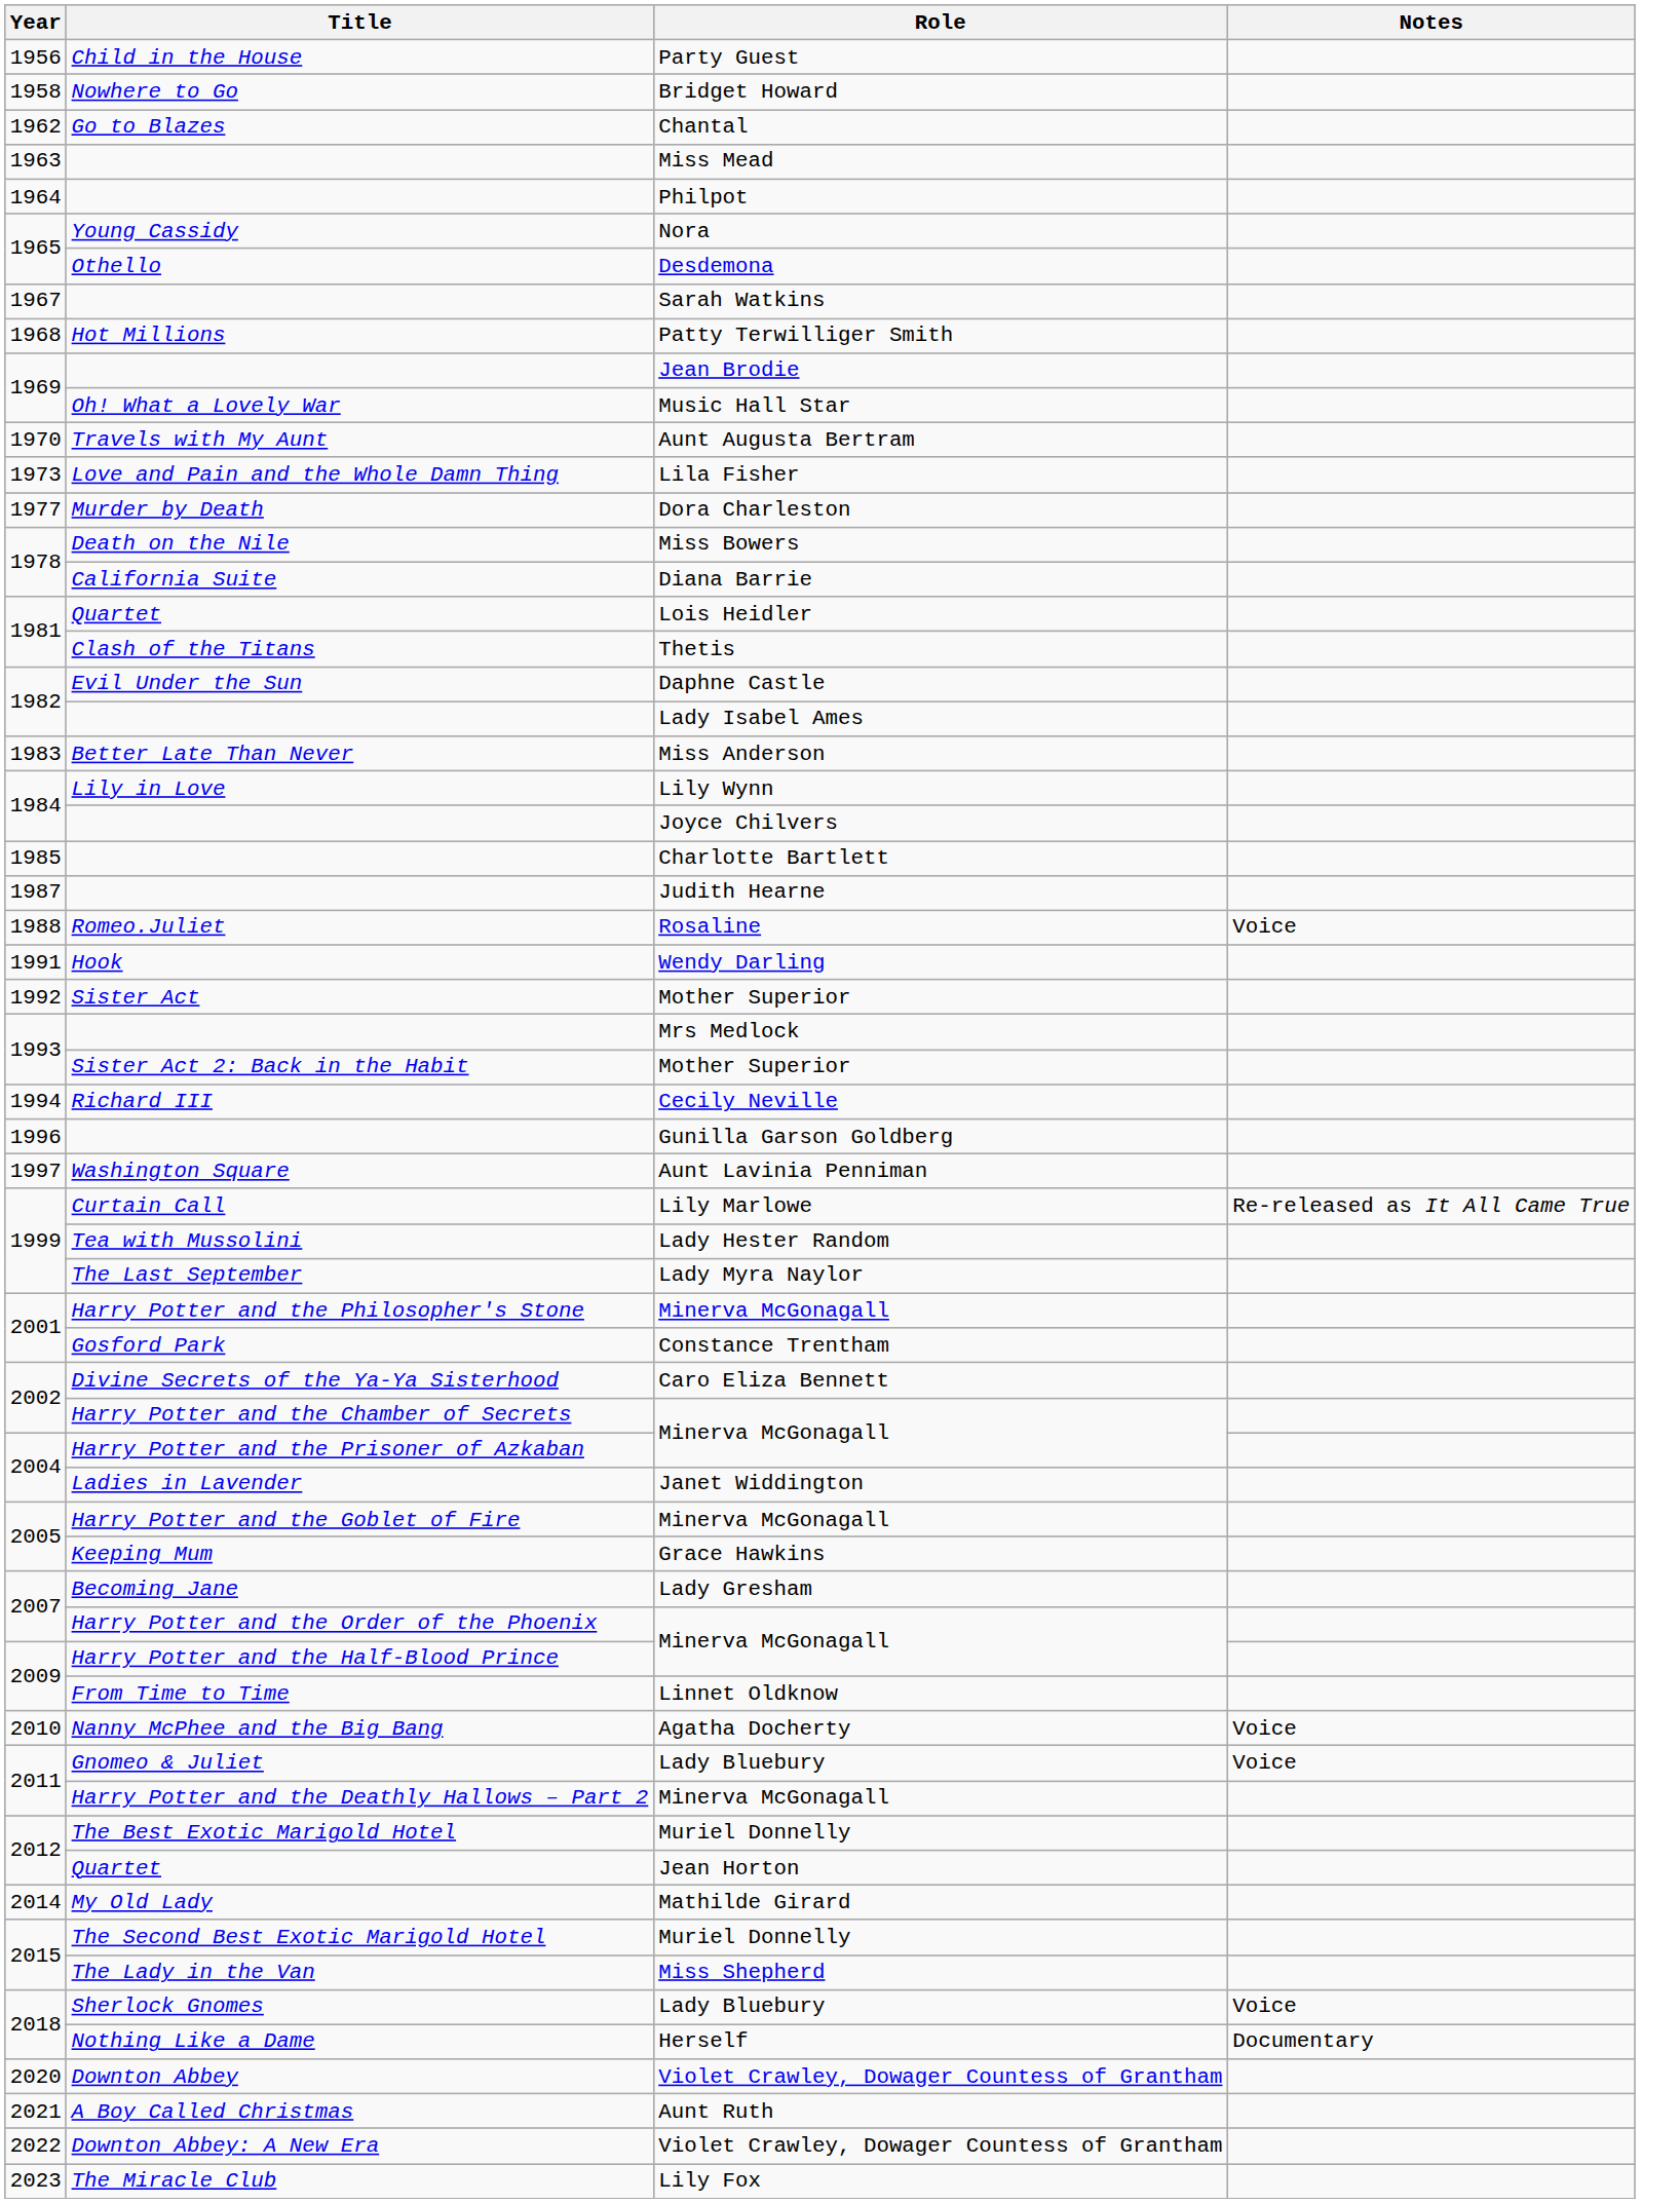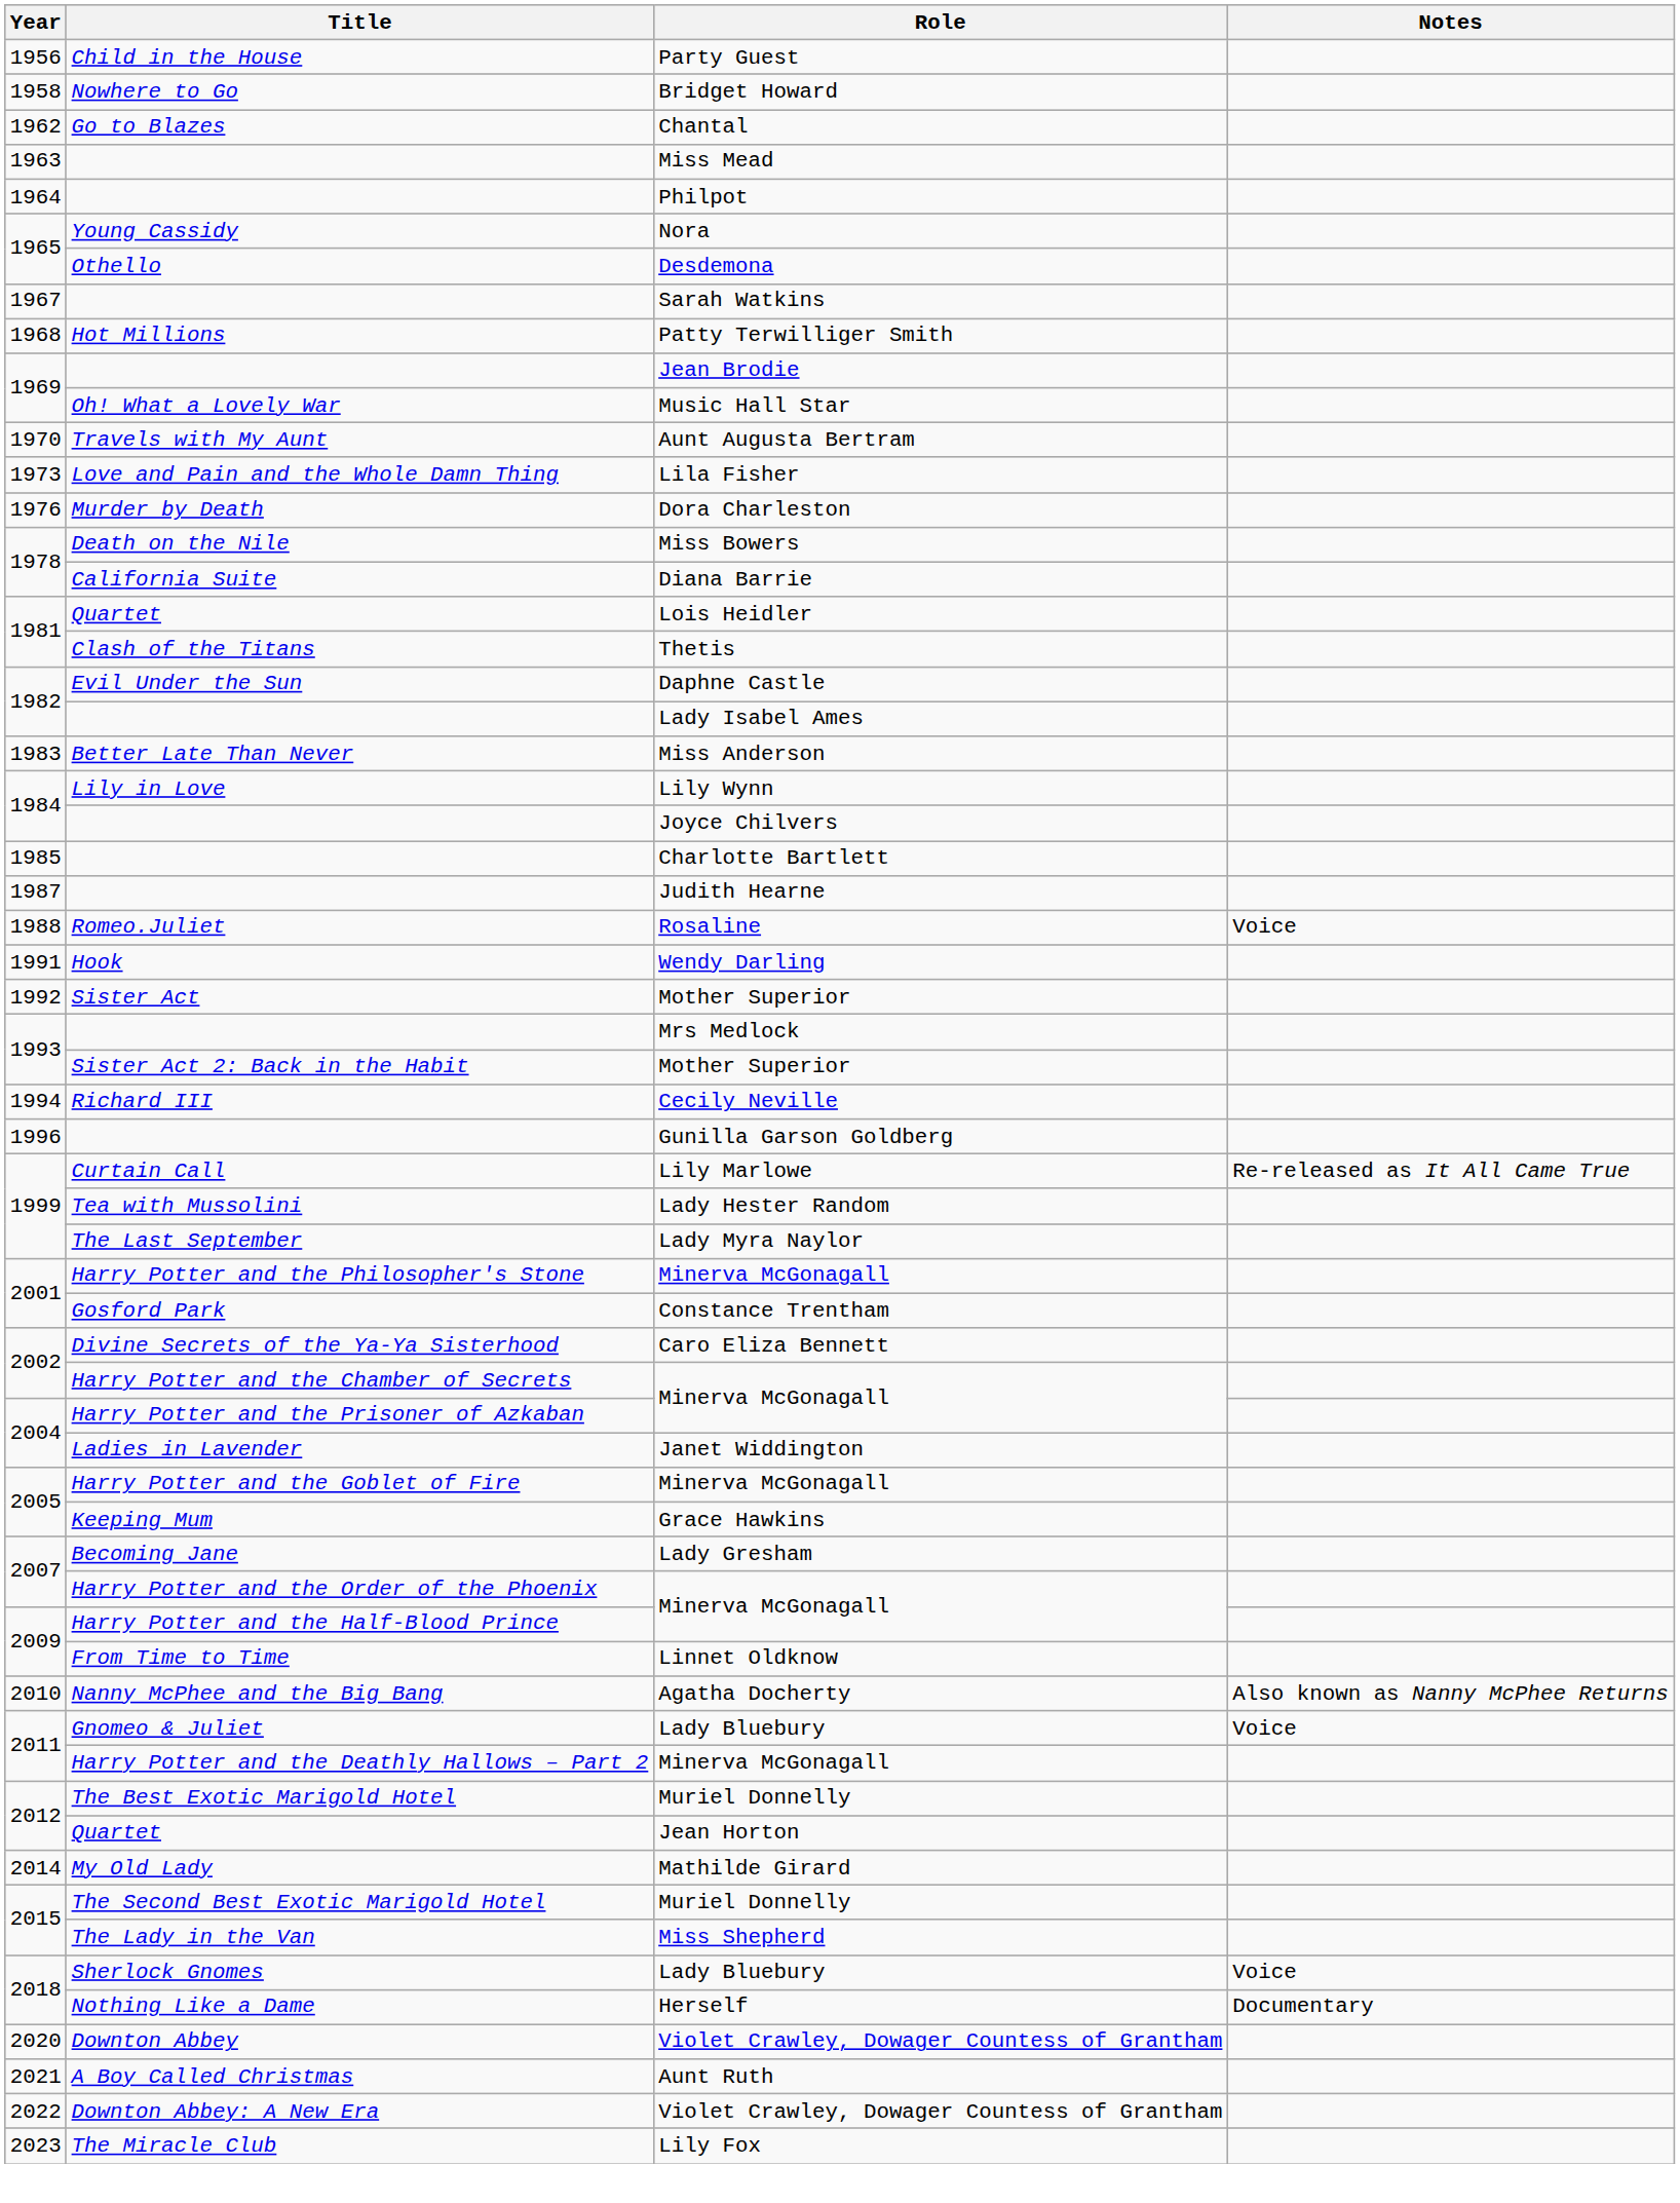Murder by Death | Year: 1977 -> 1976
- row: 1997 | Washington Square | Aunt Lavinia Penniman
Nanny McPhee and the Big Bang | Notes: Voice -> Also known as Nanny McPhee Returns
